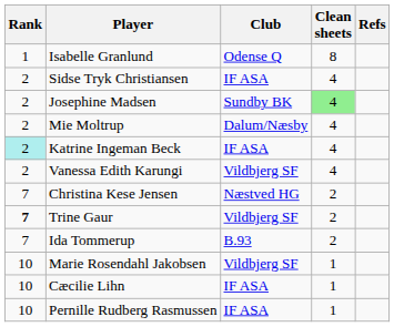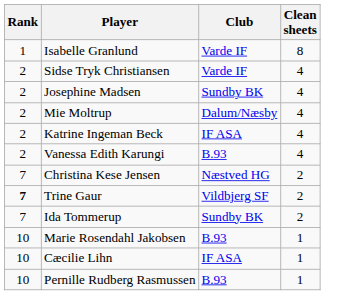- column: Refs
Isabelle Granlund | Club: Odense Q -> Varde IF
Sidse Tryk Christiansen | Club: IF ASA -> Varde IF
Josephine Madsen | Clean sheets: lightgreen background -> no background
Katrine Ingeman Beck | Rank: paleturquoise background -> no background
Vanessa Edith Karungi | Club: Vildbjerg SF -> B.93
Ida Tommerup | Club: B.93 -> Sundby BK
Marie Rosendahl Jakobsen | Club: Vildbjerg SF -> B.93
Pernille Rudberg Rasmussen | Club: IF ASA -> B.93
